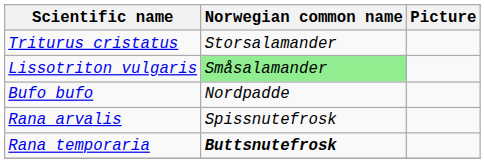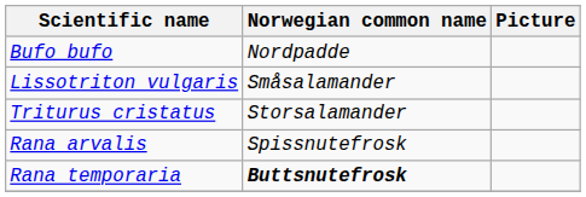rows swapped: Bufo bufo <-> Triturus cristatus
Lissotriton vulgaris | Norwegian common name: lightgreen background -> no background
